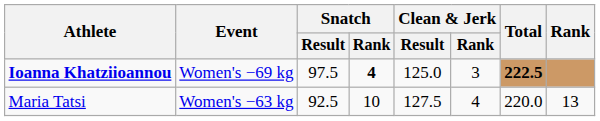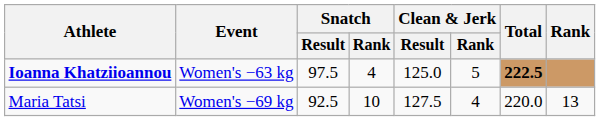Ioanna Khatziioannou | Event: Women's −69 kg -> Women's −63 kg
Ioanna Khatziioannou | Snatch / Rank: bold -> normal
Ioanna Khatziioannou | Clean & Jerk / Rank: 3 -> 5
Maria Tatsi | Event: Women's −63 kg -> Women's −69 kg
